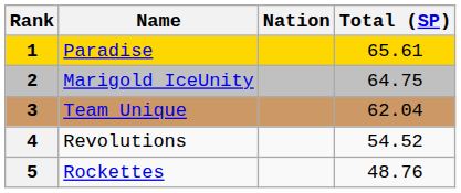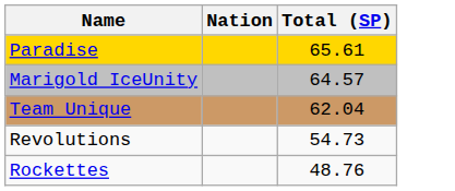- column: Rank | 1 | 2 | 3 | 4 | 5
Marigold IceUnity | Total (SP): 64.75 -> 64.57
Revolutions | Total (SP): 54.52 -> 54.73
